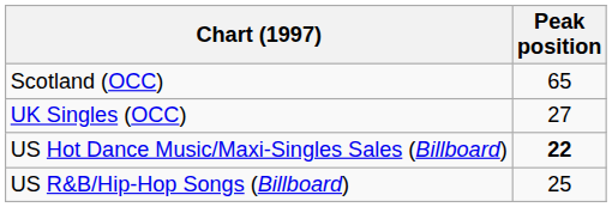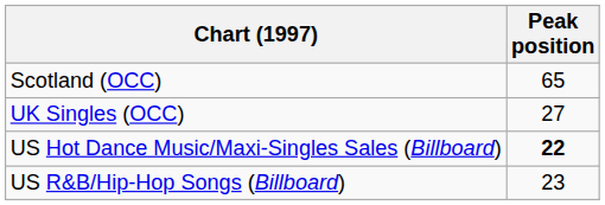US R&B/Hip-Hop Songs (Billboard) | Peak position: 25 -> 23
